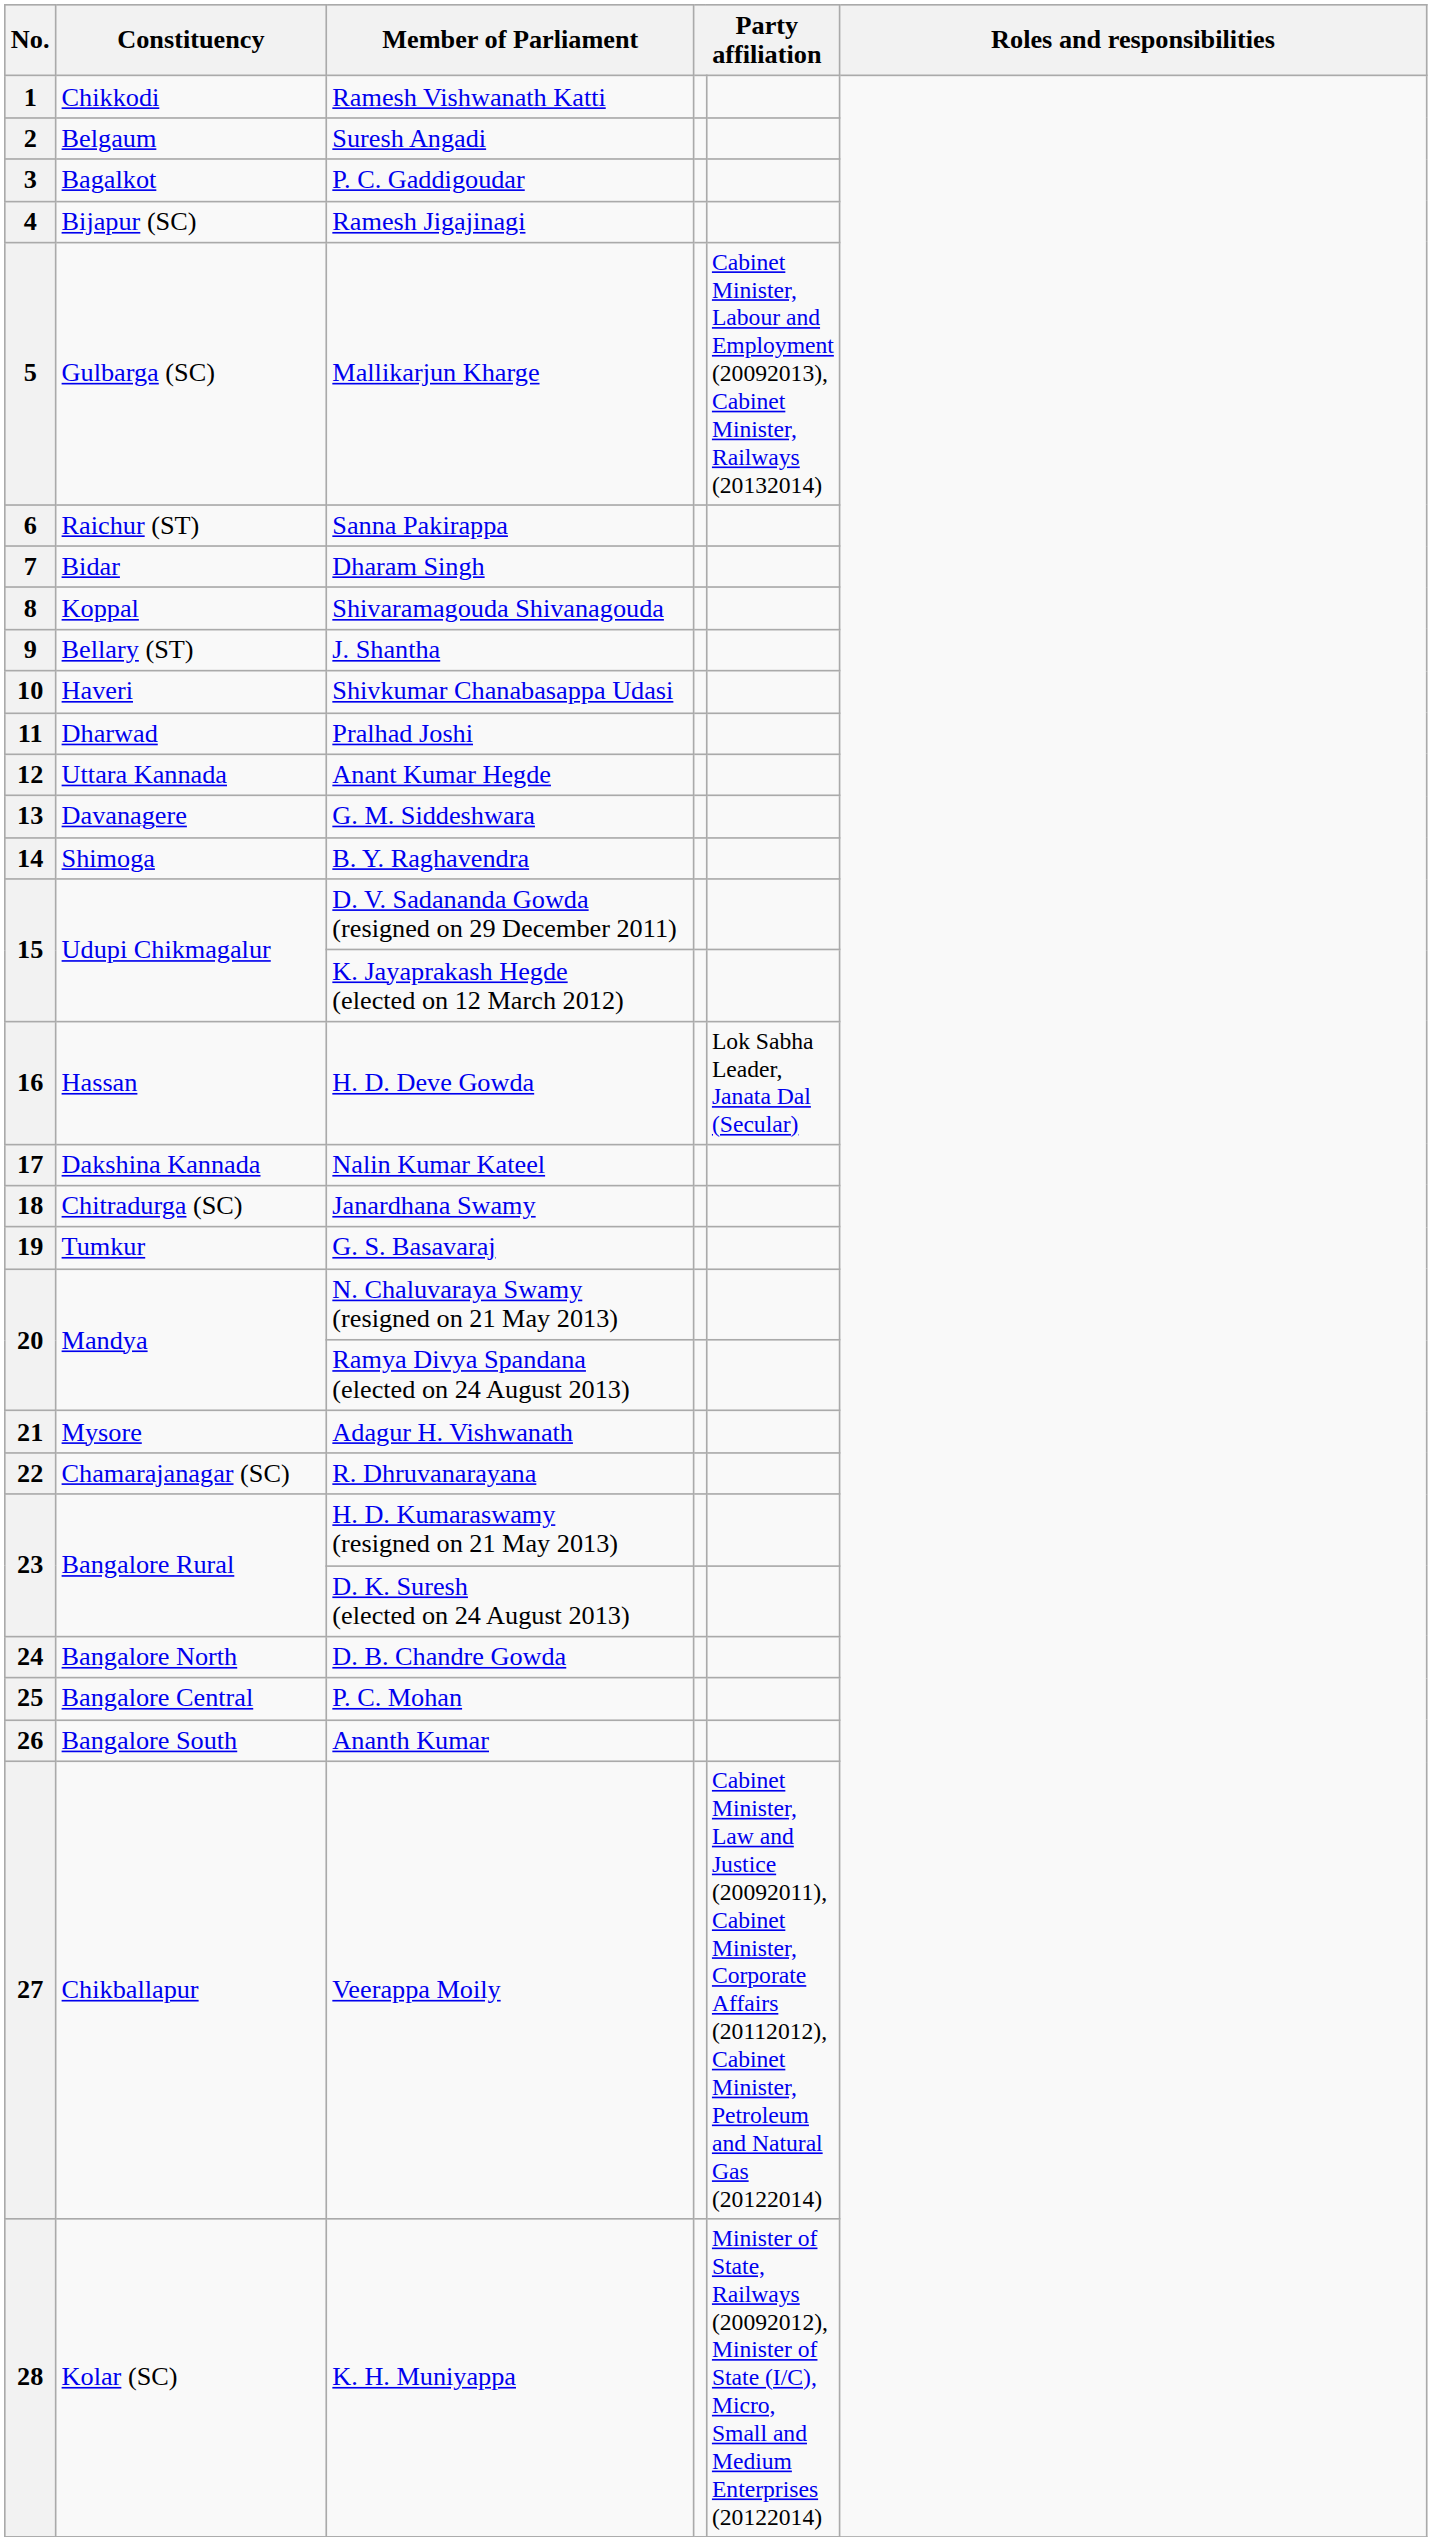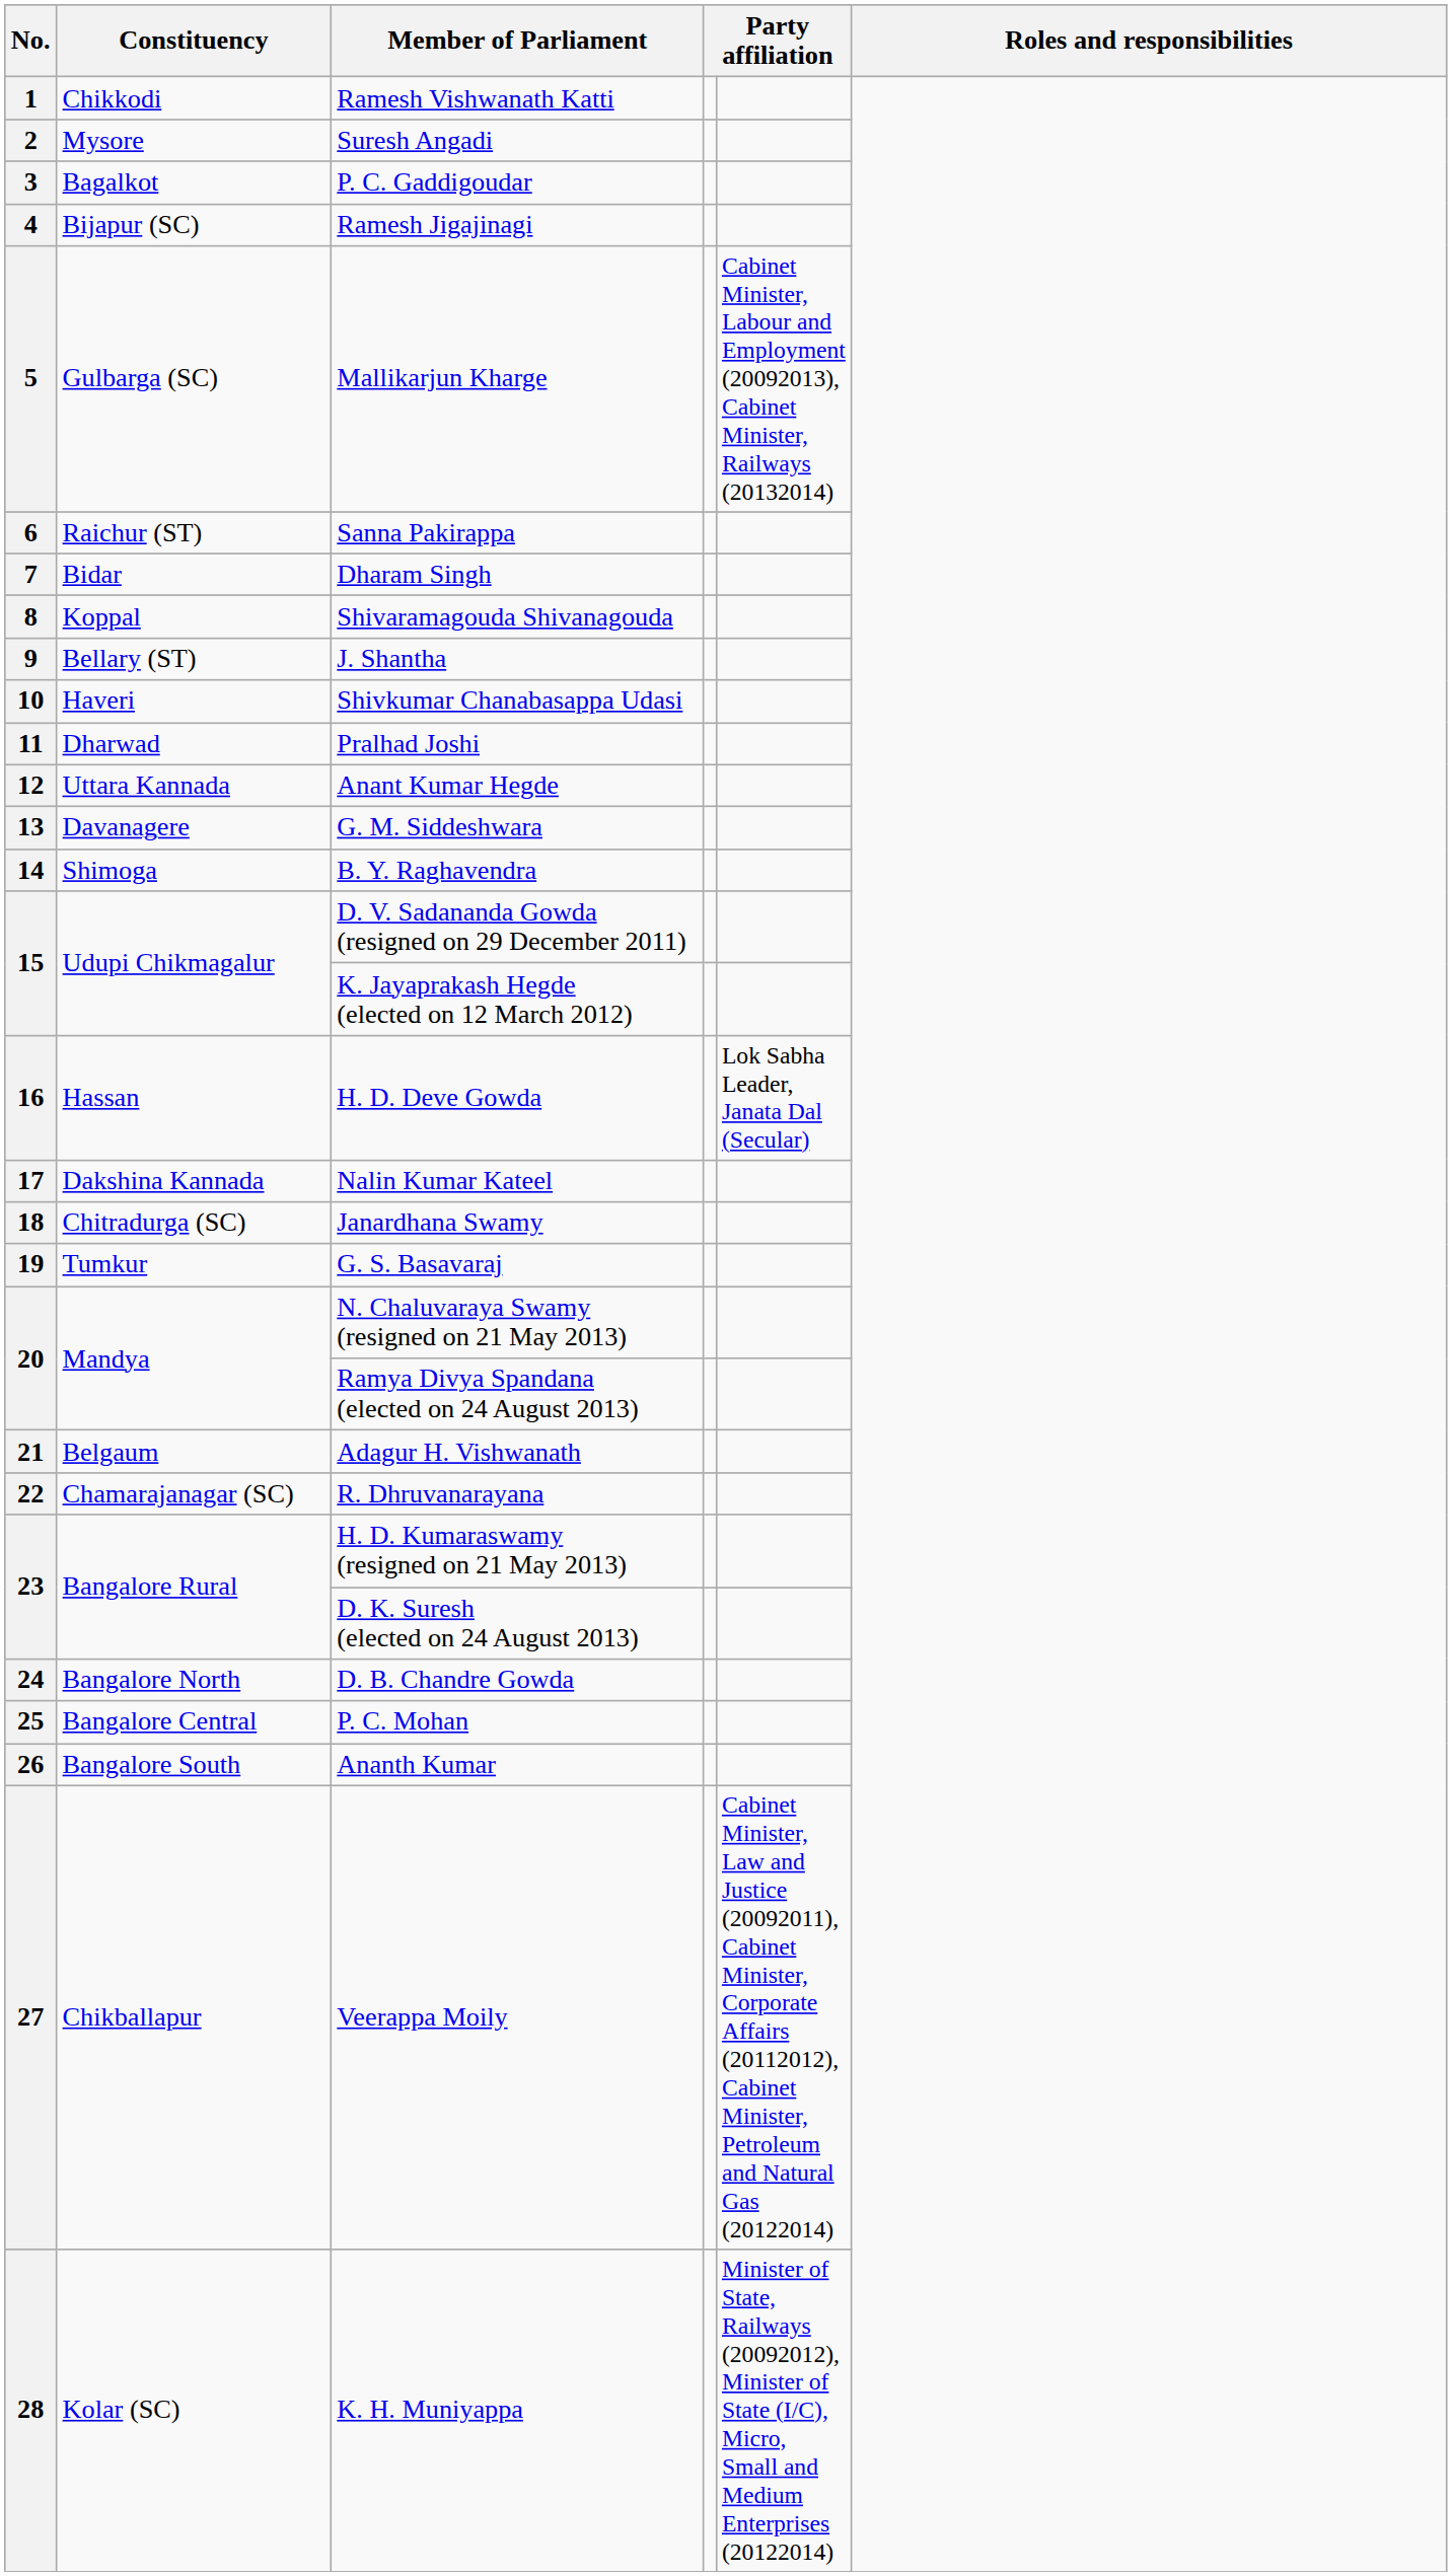2 | Constituency: Belgaum -> Mysore
21 | Constituency: Mysore -> Belgaum
